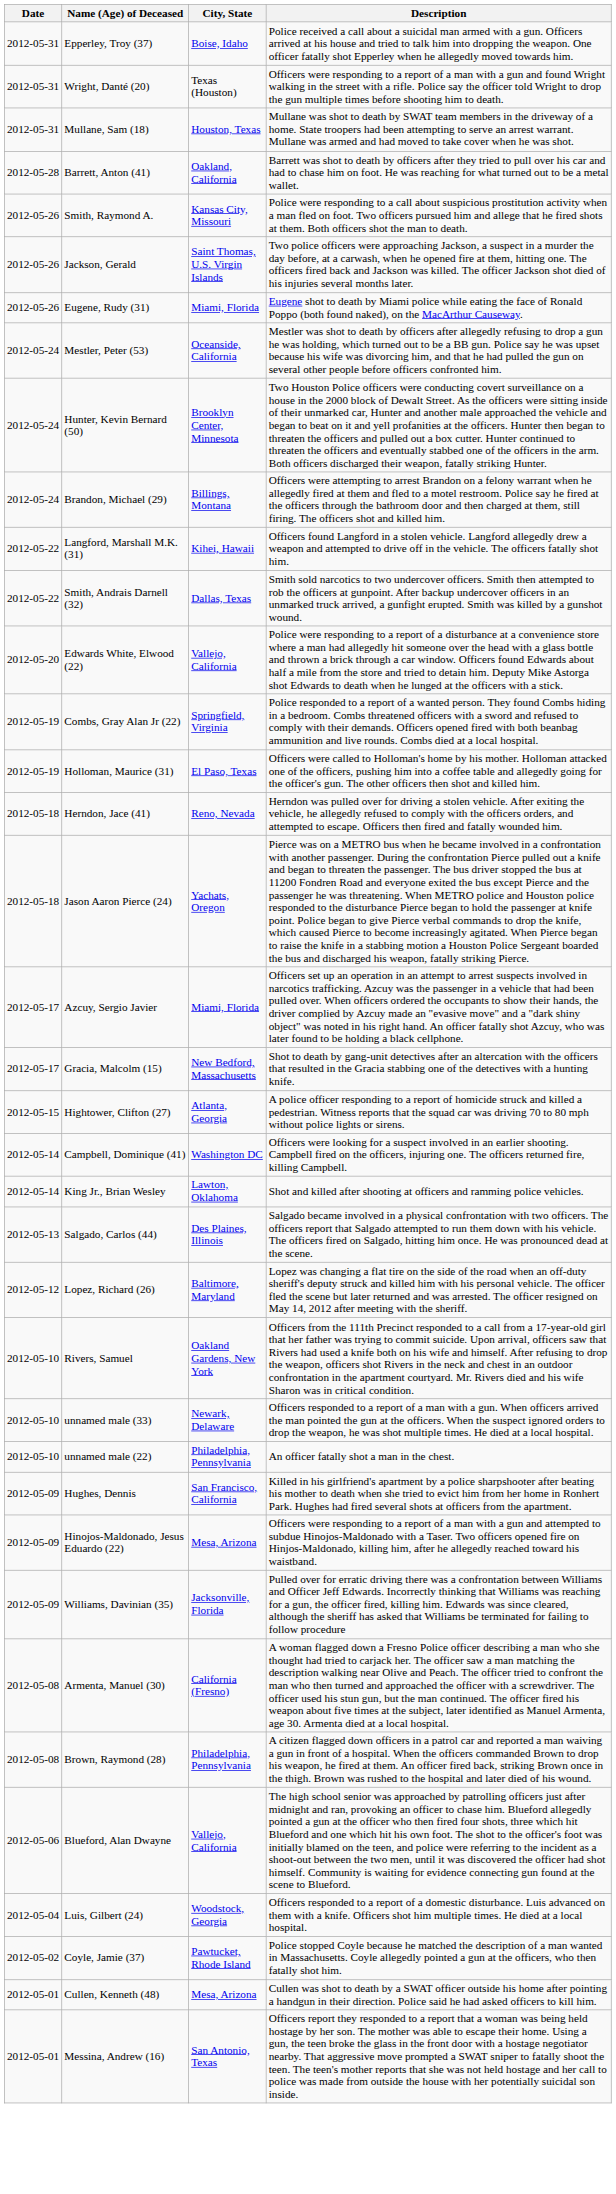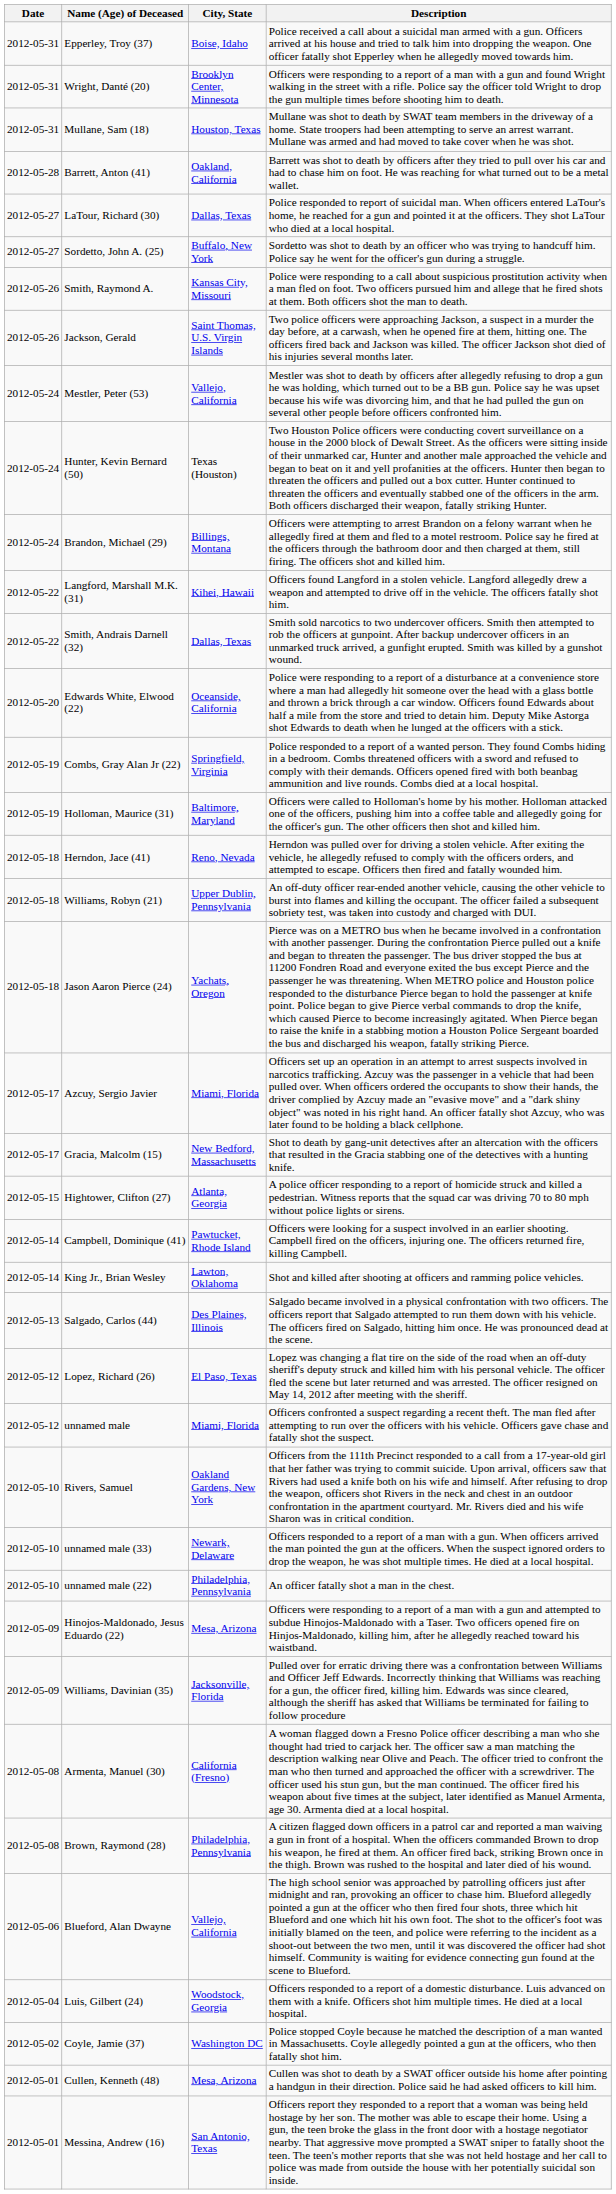Wright, Danté (20) | City, State: Texas (Houston) -> Brooklyn Center, Minnesota
+ row: 2012-05-27 | LaTour, Richard (30) | Dallas, Texas | Police responded to report of suicidal man. When officers entered LaTour's home, he reached for a gun and pointed it at the officers. They shot LaTour who died at a local hospital.
+ row: 2012-05-27 | Sordetto, John A. (25) | Buffalo, New York | Sordetto was shot to death by an officer who was trying to handcuff him. Police say he went for the officer's gun during a struggle.
- row: 2012-05-26 | Eugene, Rudy (31) | Miami, Florida | Eugene shot to death by Miami police while eating the face of Ronald Poppo (both found naked), on the MacArthur Causeway.
Mestler, Peter (53) | City, State: Oceanside, California -> Vallejo, California
Hunter, Kevin Bernard (50) | City, State: Brooklyn Center, Minnesota -> Texas (Houston)
Edwards White, Elwood (22) | City, State: Vallejo, California -> Oceanside, California
Holloman, Maurice (31) | City, State: El Paso, Texas -> Baltimore, Maryland
+ row: 2012-05-18 | Williams, Robyn (21) | Upper Dublin, Pennsylvania | An off-duty officer rear-ended another vehicle, causing the other vehicle to burst into flames and killing the occupant. The officer failed a subsequent sobriety test, was taken into custody and charged with DUI.
Campbell, Dominique (41) | City, State: Washington DC -> Pawtucket, Rhode Island
Lopez, Richard (26) | City, State: Baltimore, Maryland -> El Paso, Texas
+ row: 2012-05-12 | unnamed male | Miami, Florida | Officers confronted a suspect regarding a recent theft. The man fled after attempting to run over the officers with his vehicle. Officers gave chase and fatally shot the suspect.
- row: 2012-05-09 | Hughes, Dennis | San Francisco, California | Killed in his girlfriend's apartment by a police sharpshooter after beating his mother to death when she tried to evict him from her home in Ronhert Park. Hughes had fired several shots at officers from the apartment.
Coyle, Jamie (37) | City, State: Pawtucket, Rhode Island -> Washington DC
